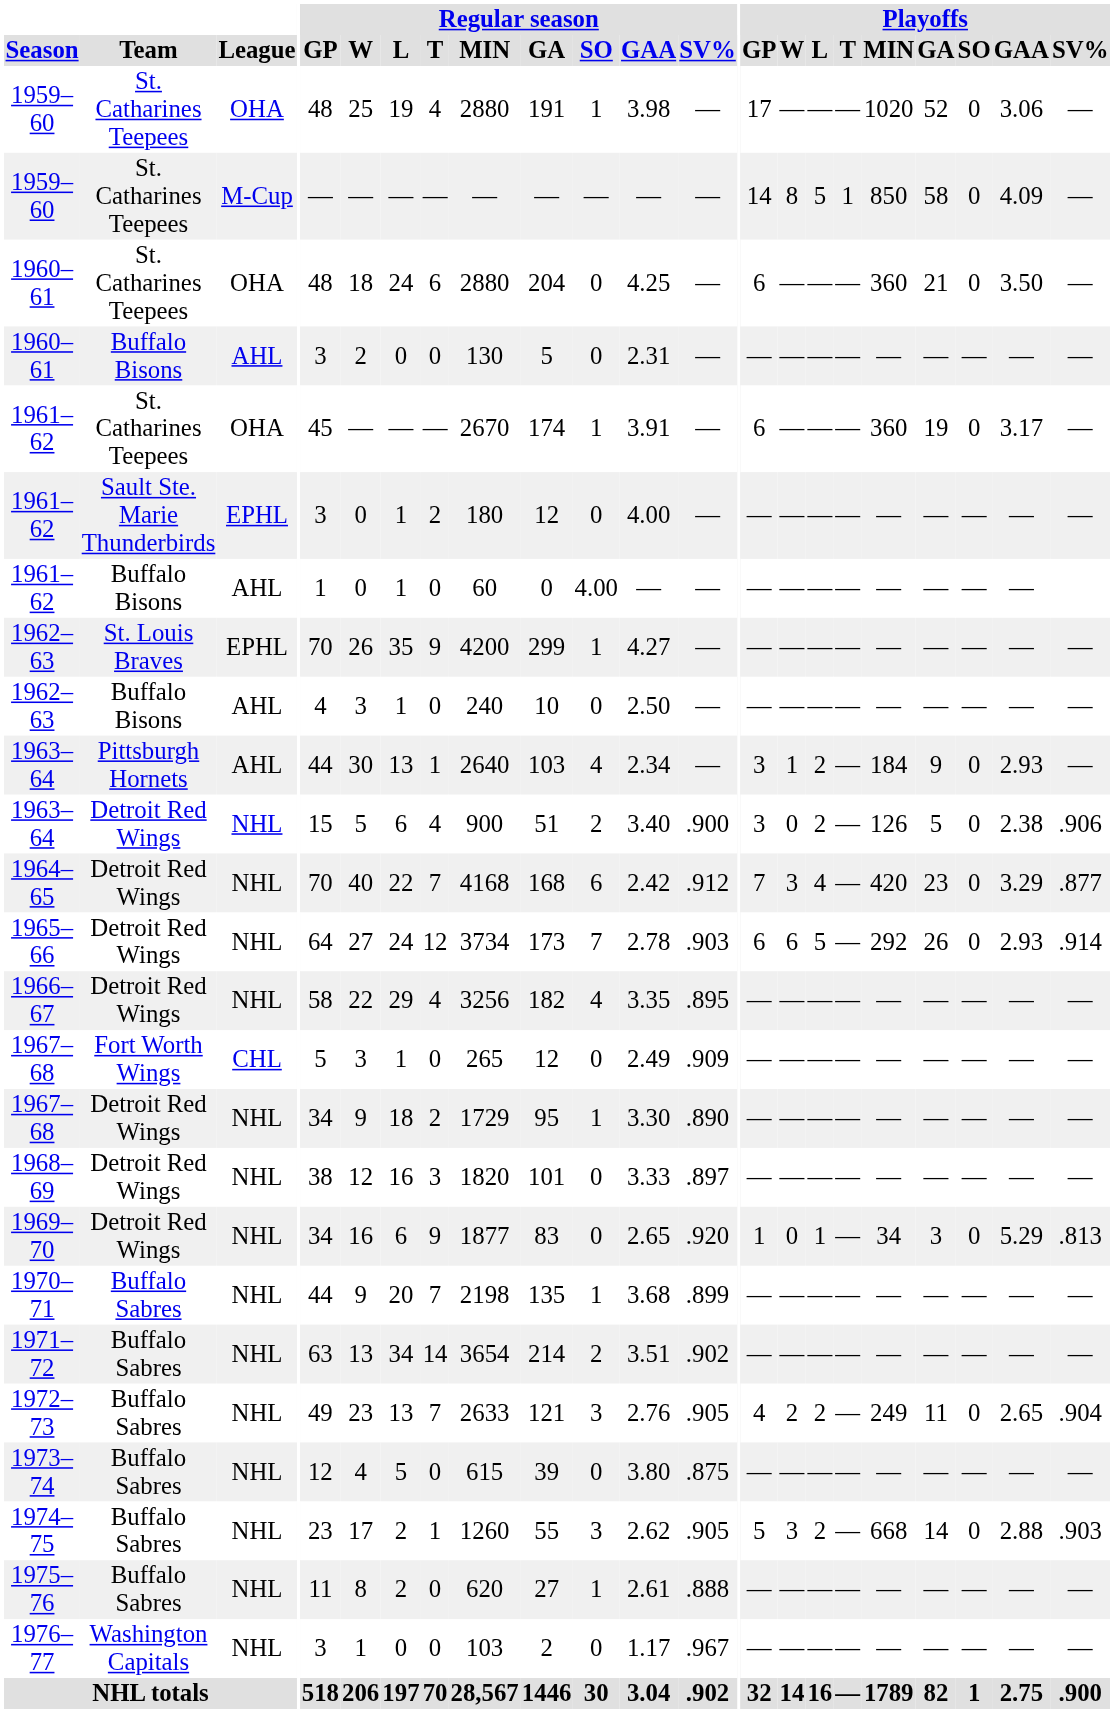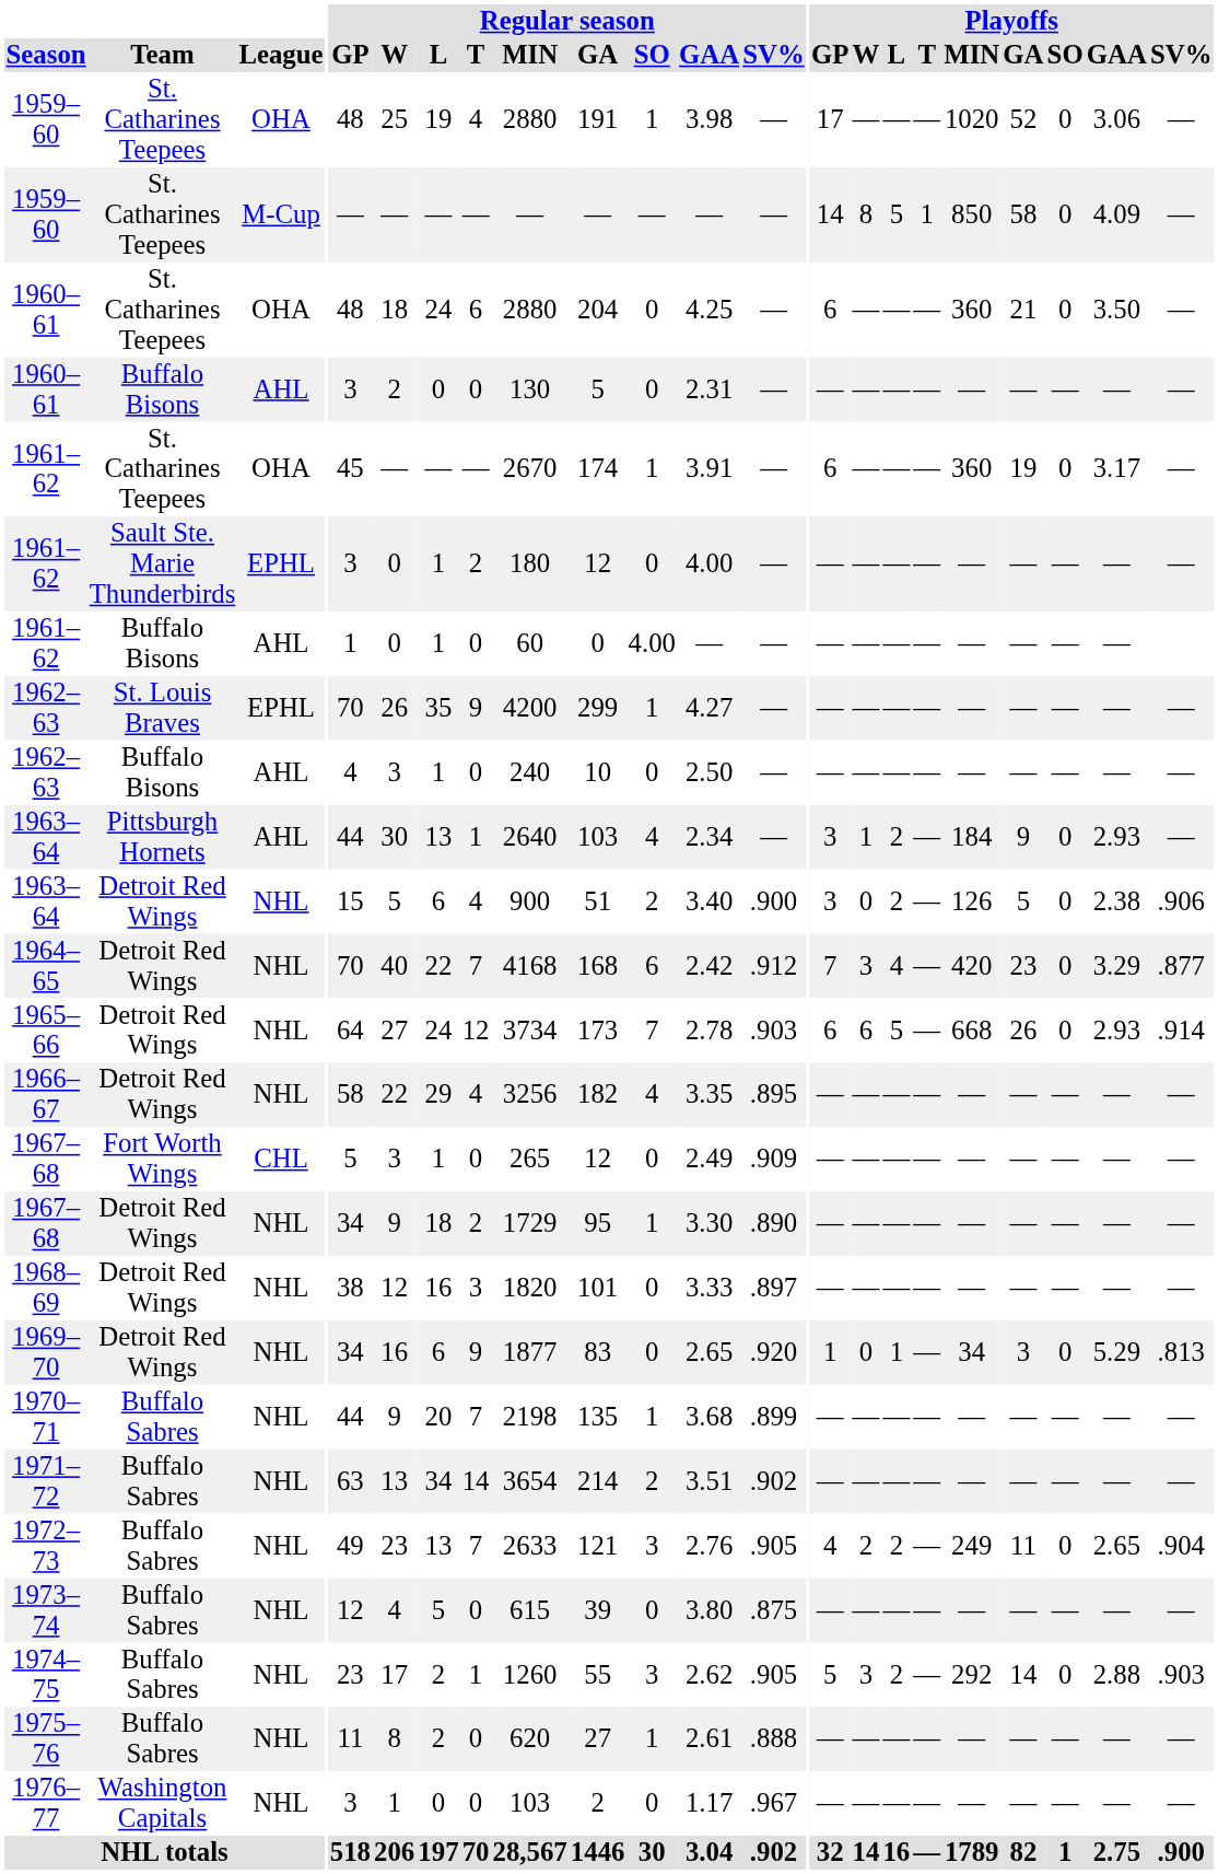1965–66 | Playoffs / MIN: 292 -> 668
1974–75 | Playoffs / MIN: 668 -> 292
